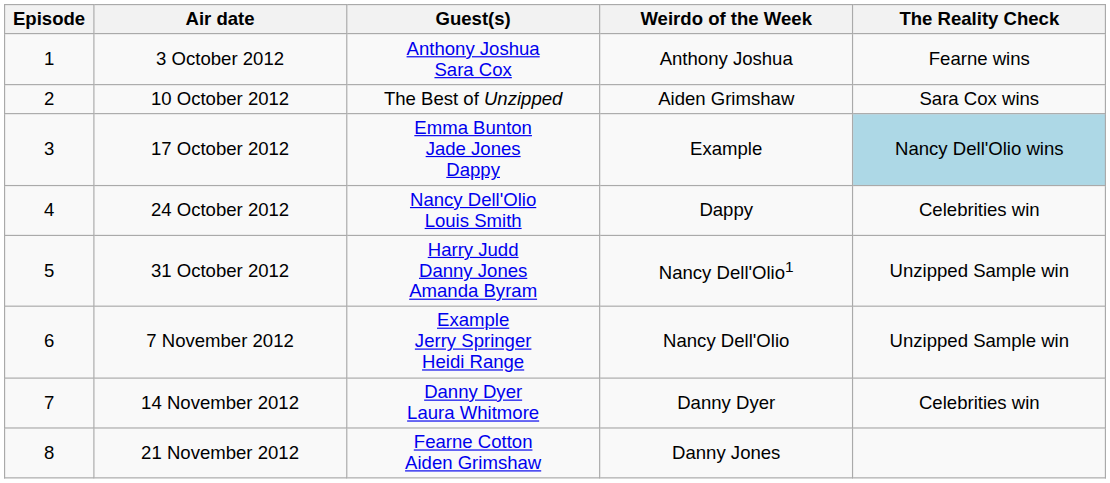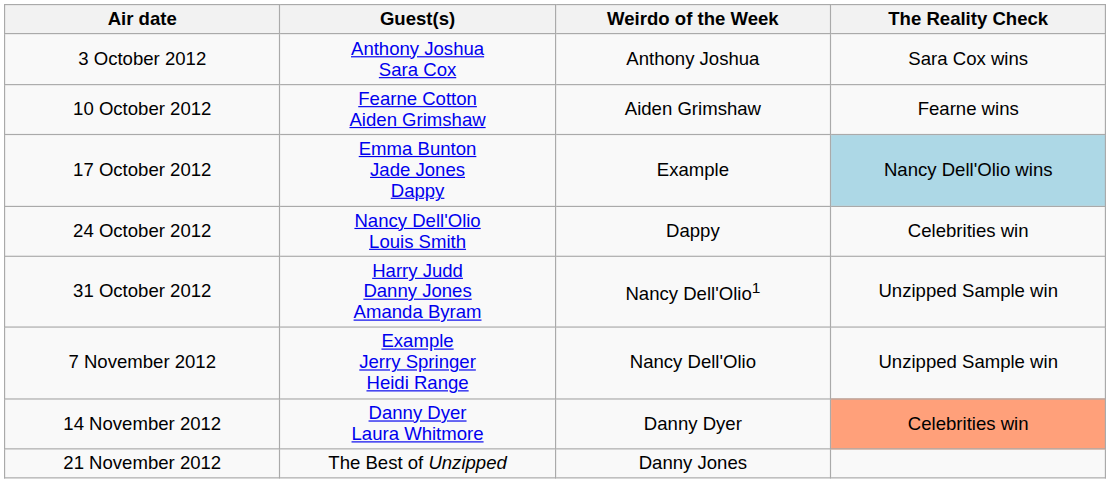- column: Episode | 1 | 2 | 3 | 4 | 5 | 6 | 7 | 8
3 October 2012 | The Reality Check: Fearne wins -> Sara Cox wins
10 October 2012 | Guest(s): The Best of Unzipped -> Fearne Cotton Aiden Grimshaw
10 October 2012 | The Reality Check: Sara Cox wins -> Fearne wins
14 November 2012 | The Reality Check: no background -> lightsalmon background
21 November 2012 | Guest(s): Fearne Cotton Aiden Grimshaw -> The Best of Unzipped
